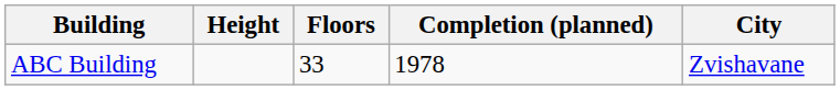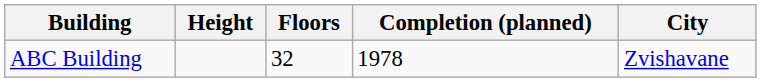ABC Building | Floors: 33 -> 32
